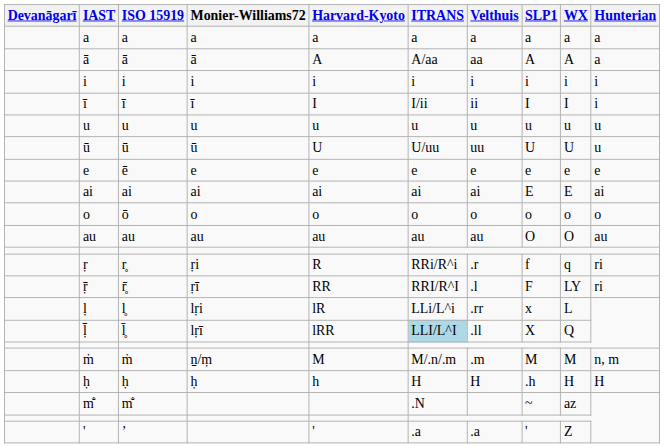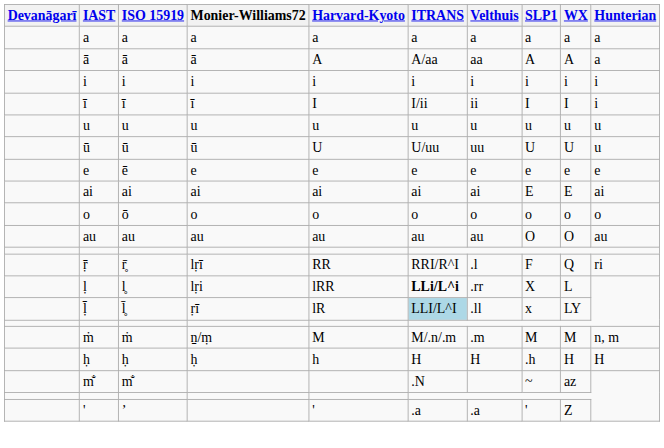- row: ṛ | r̥ | ṛi | R | RRi/R^i | .r | f | q | ri
ṝ | Monier-Williams72: ṛī -> lṛī
ṝ | WX: LY -> Q
ḷ | Harvard-Kyoto: lR -> lRR
ḷ | ITRANS: normal -> bold
ḷ | SLP1: x -> X
ḹ | Monier-Williams72: lṛī -> ṛī
ḹ | Harvard-Kyoto: lRR -> lR
ḹ | SLP1: X -> x
ḹ | WX: Q -> LY
